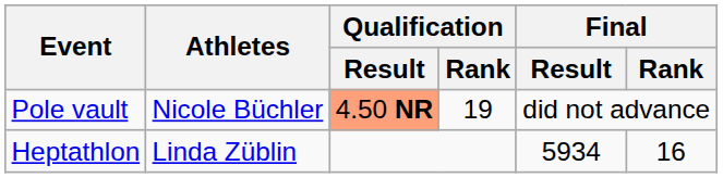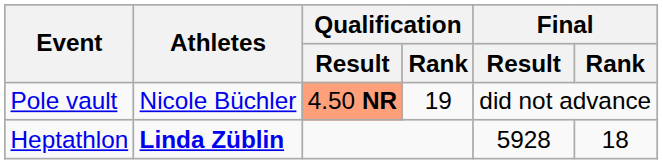Heptathlon | Athletes: normal -> bold
Heptathlon | Final / Result: 5934 -> 5928
Heptathlon | Final / Rank: 16 -> 18
